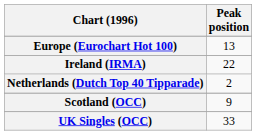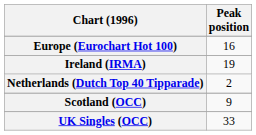Europe (Eurochart Hot 100) | Peak position: 13 -> 16
Ireland (IRMA) | Peak position: 22 -> 19
